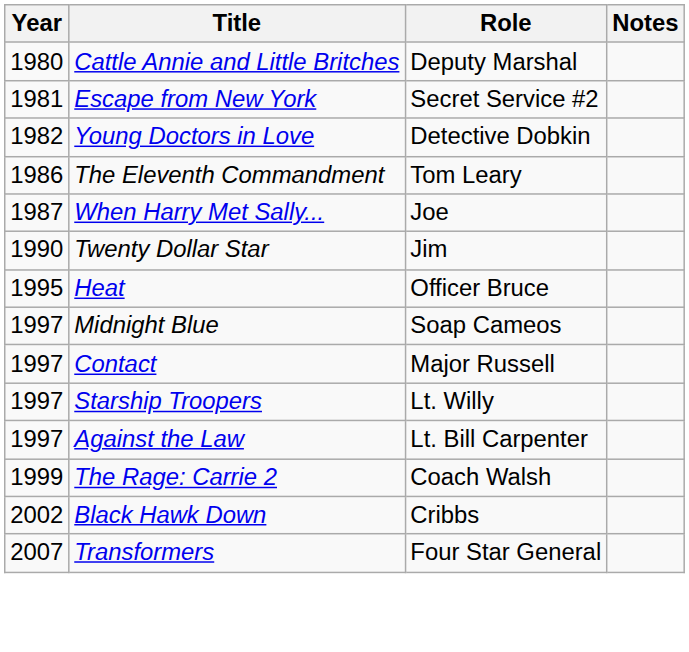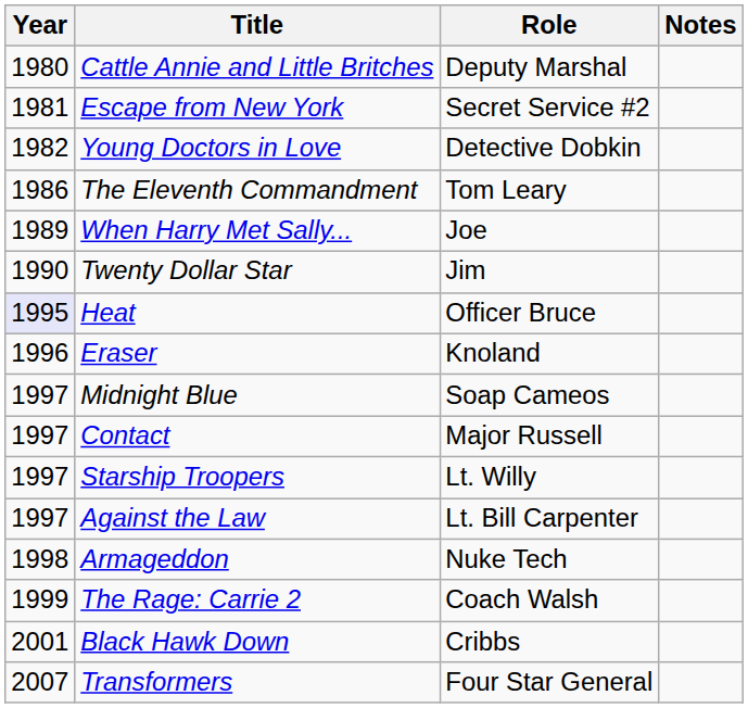When Harry Met Sally... | Year: 1987 -> 1989
Heat | Year: no background -> lavender background
+ row: 1996 | Eraser | Knoland
+ row: 1998 | Armageddon | Nuke Tech
Black Hawk Down | Year: 2002 -> 2001
